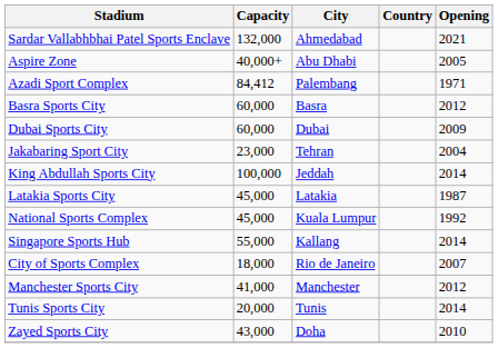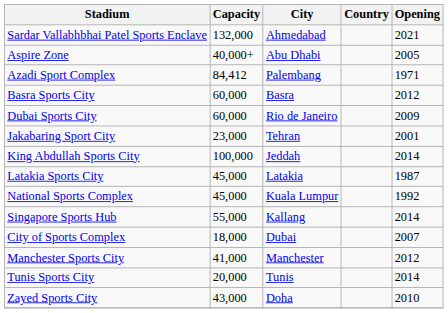Dubai Sports City | City: Dubai -> Rio de Janeiro
Jakabaring Sport City | Opening: 2004 -> 2001
City of Sports Complex | City: Rio de Janeiro -> Dubai
